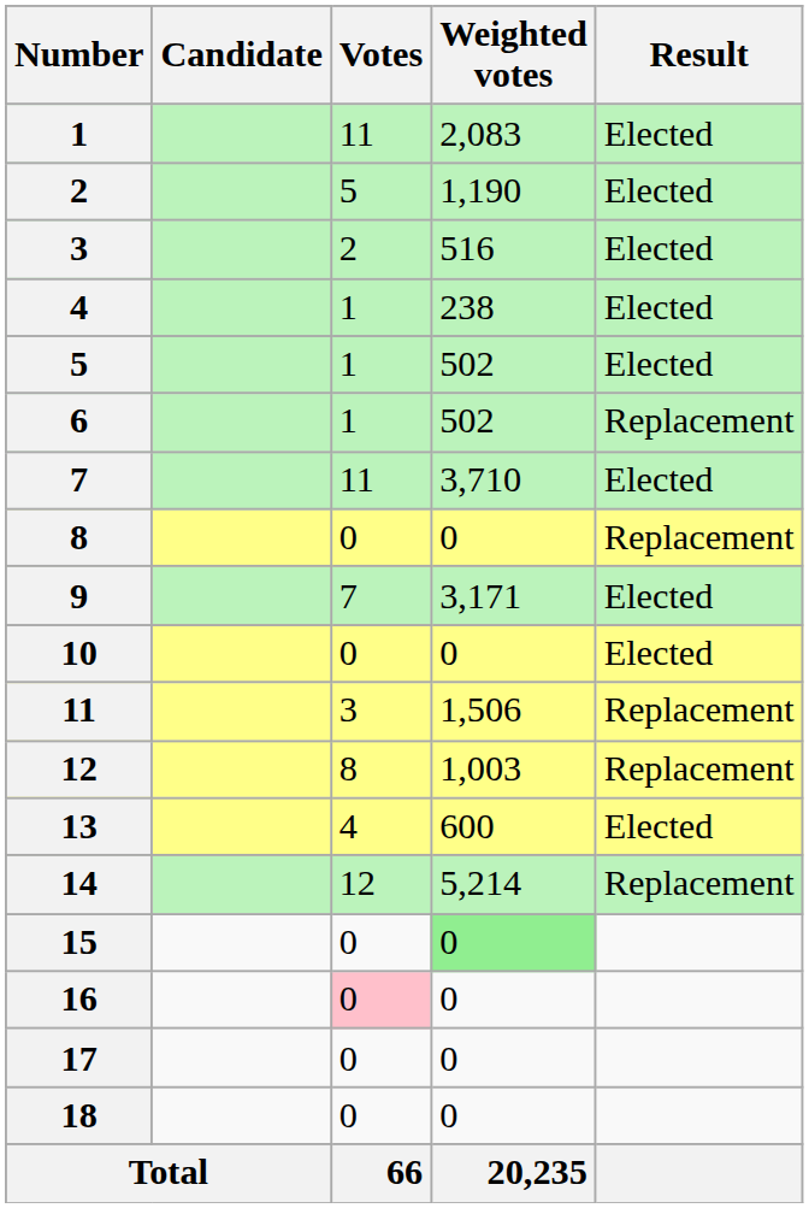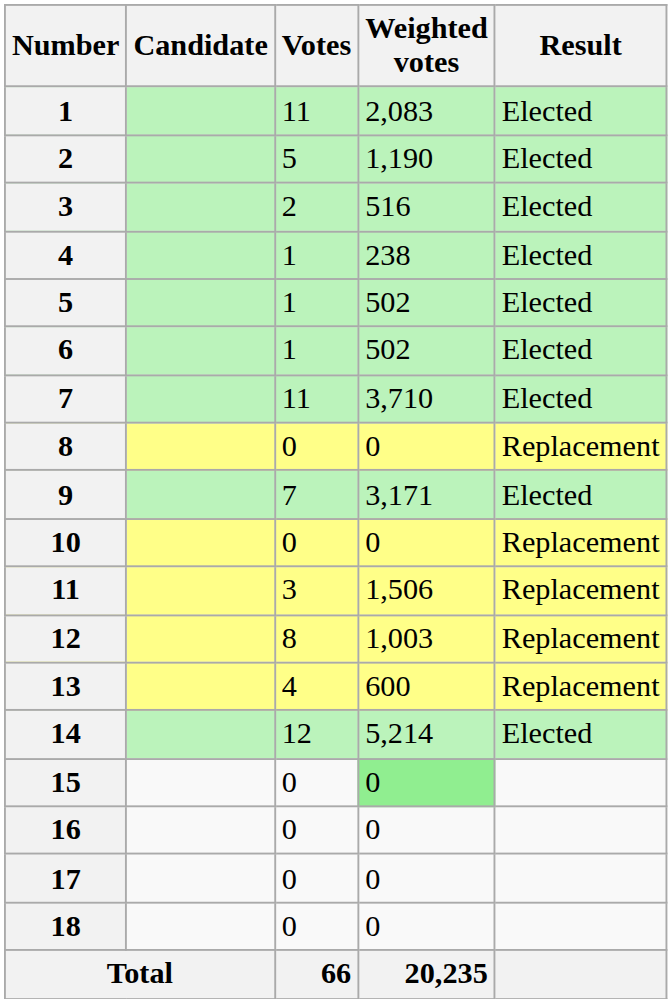6 | Result: Replacement -> Elected
10 | Result: Elected -> Replacement
13 | Result: Elected -> Replacement
14 | Result: Replacement -> Elected
16 | Votes: pink background -> no background
